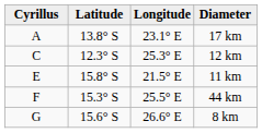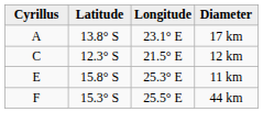12 km | Longitude: 25.3° E -> 21.5° E
11 km | Longitude: 21.5° E -> 25.3° E
- row: G | 15.6° S | 26.6° E | 8 km
